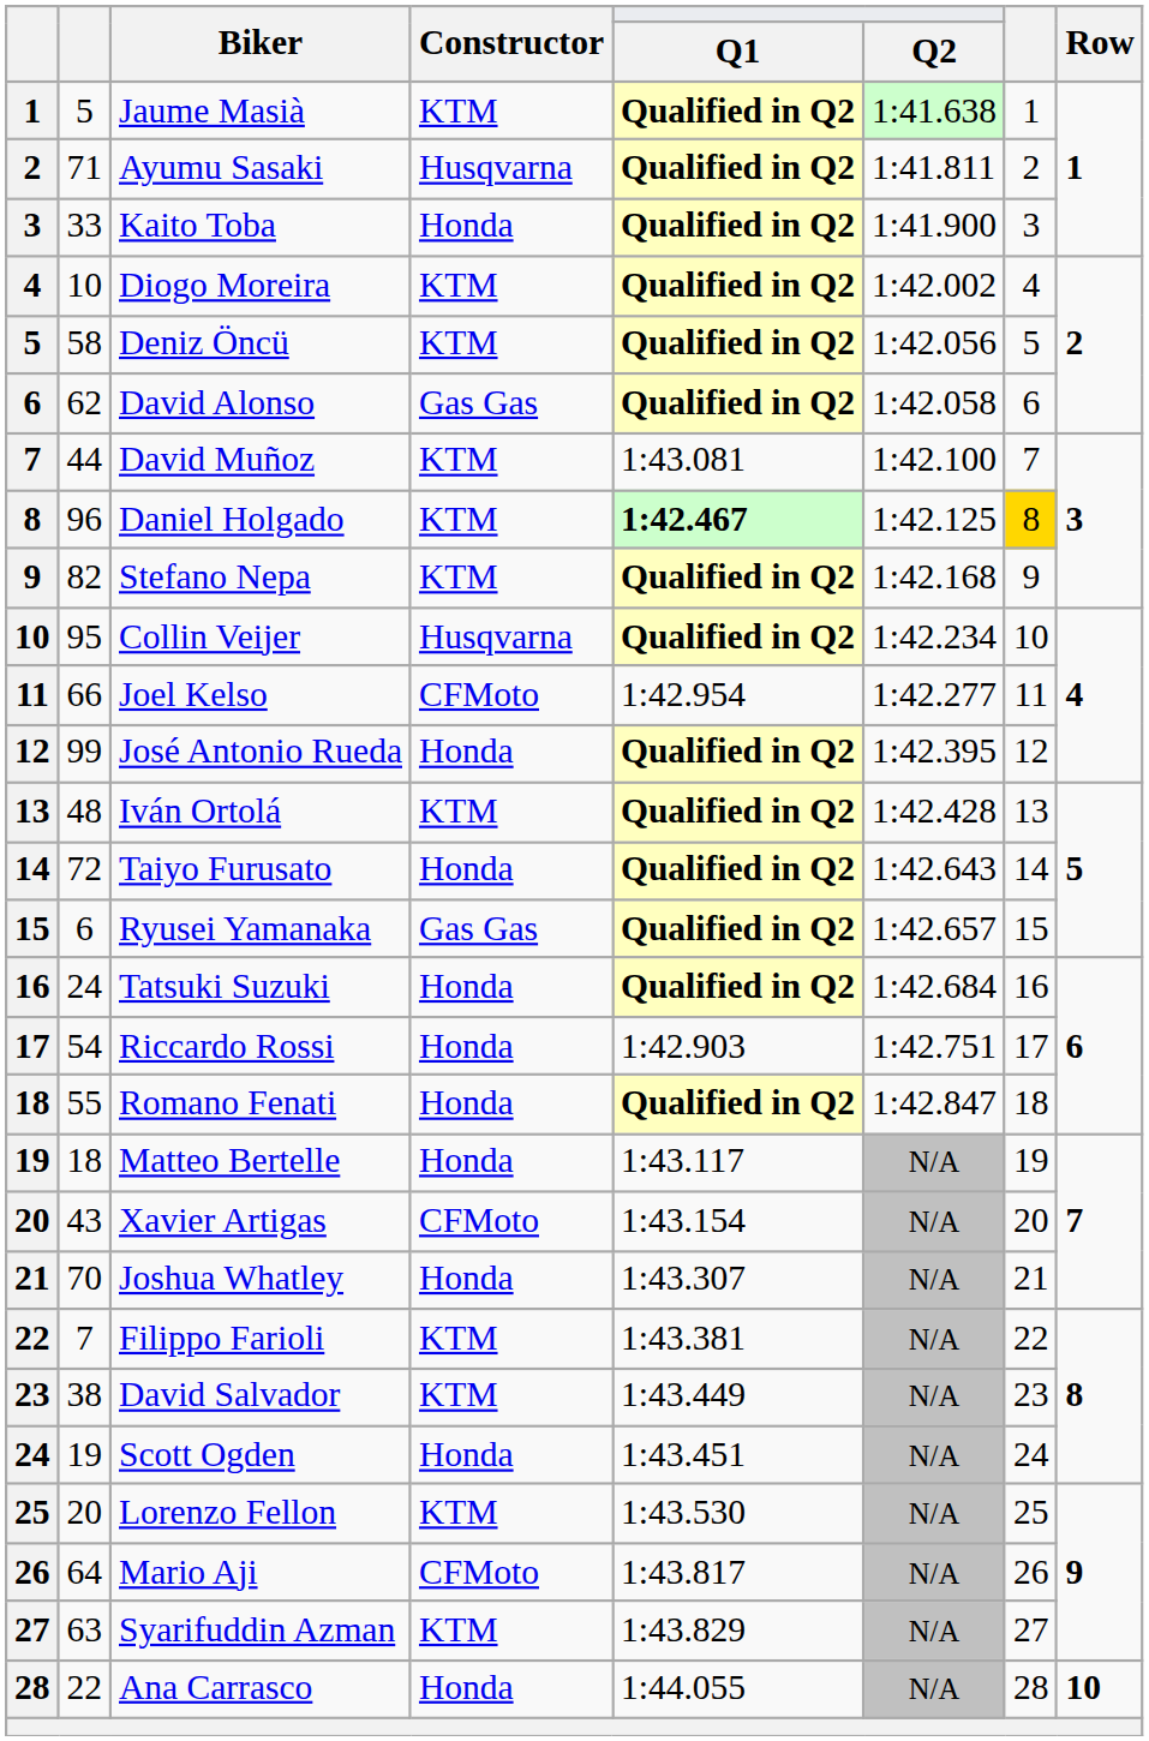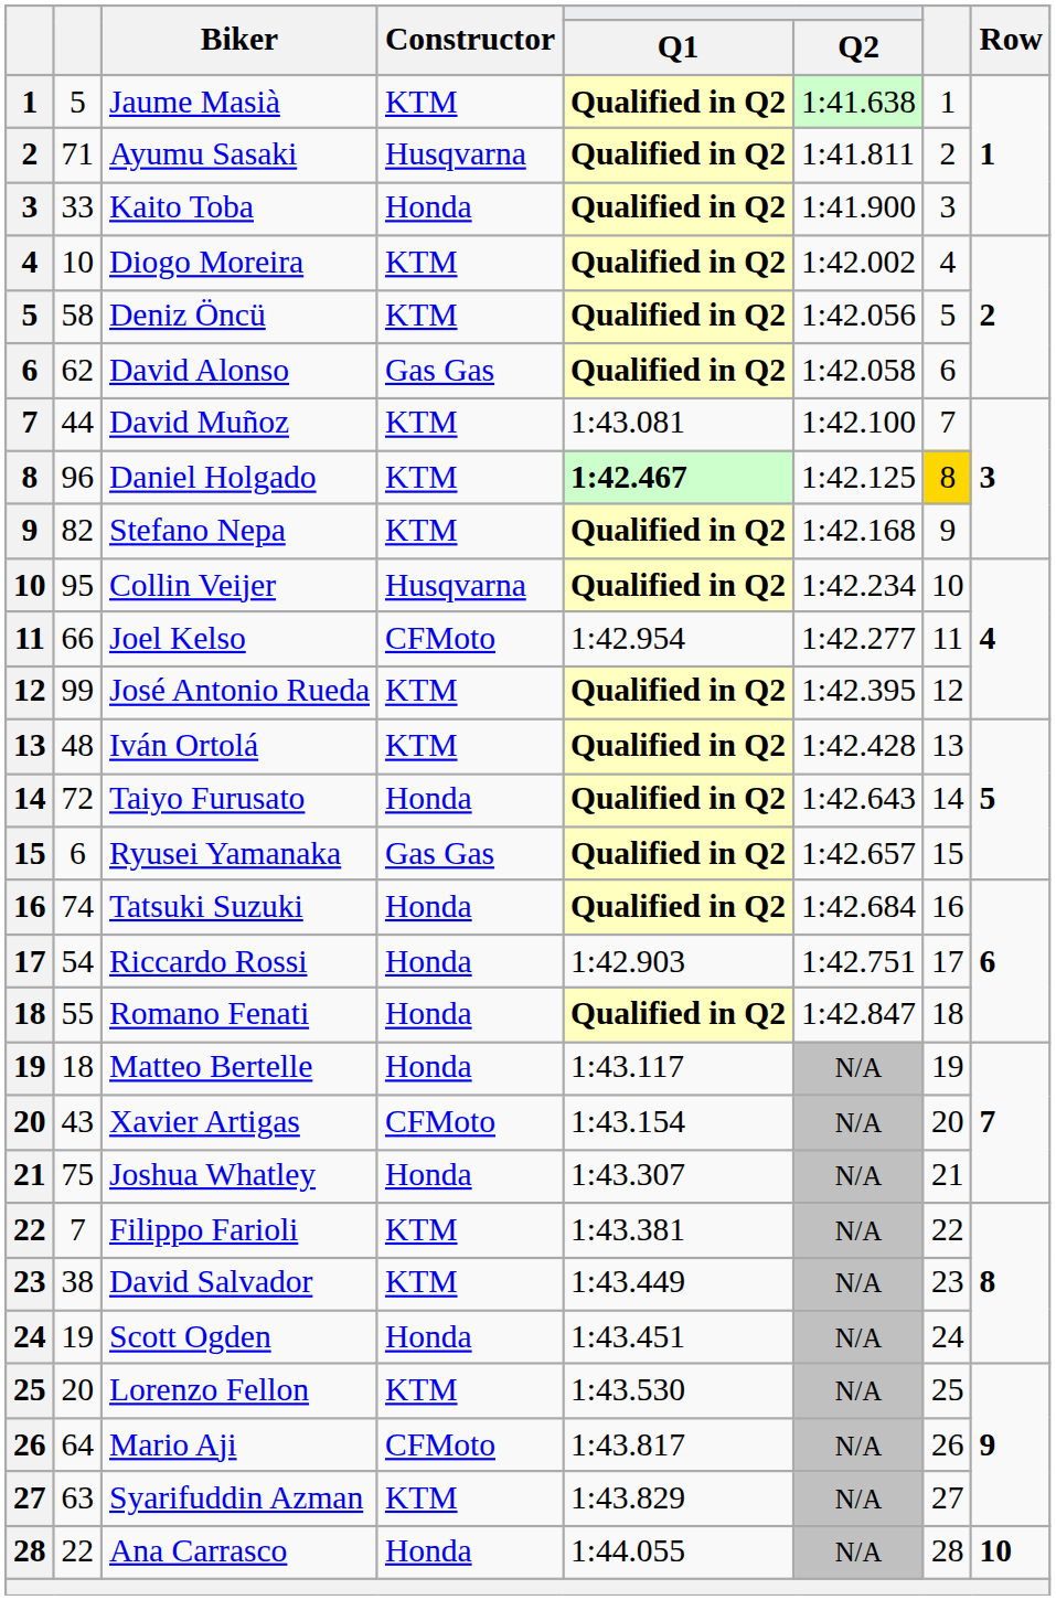José Antonio Rueda | Constructor: Honda -> KTM
Tatsuki Suzuki | column 2: 24 -> 74
Joshua Whatley | column 2: 70 -> 75
